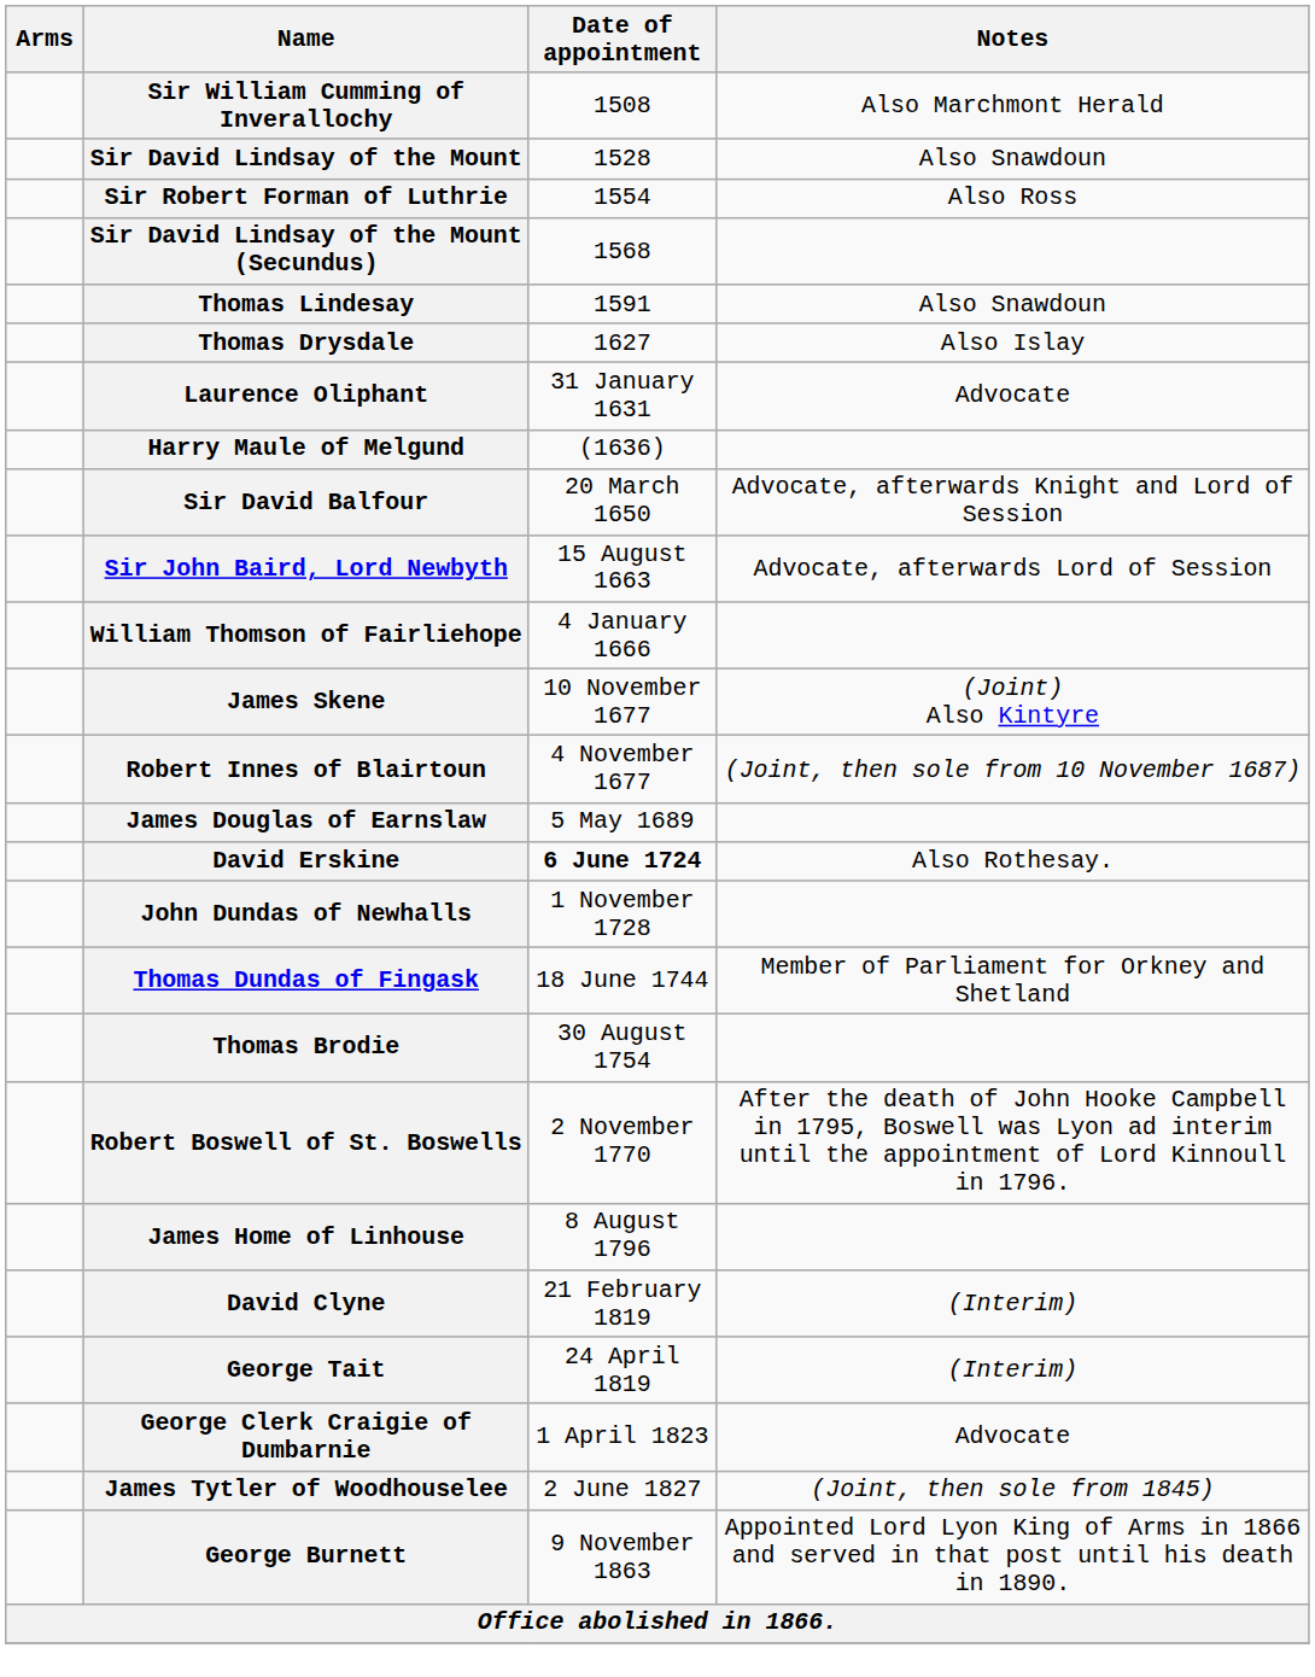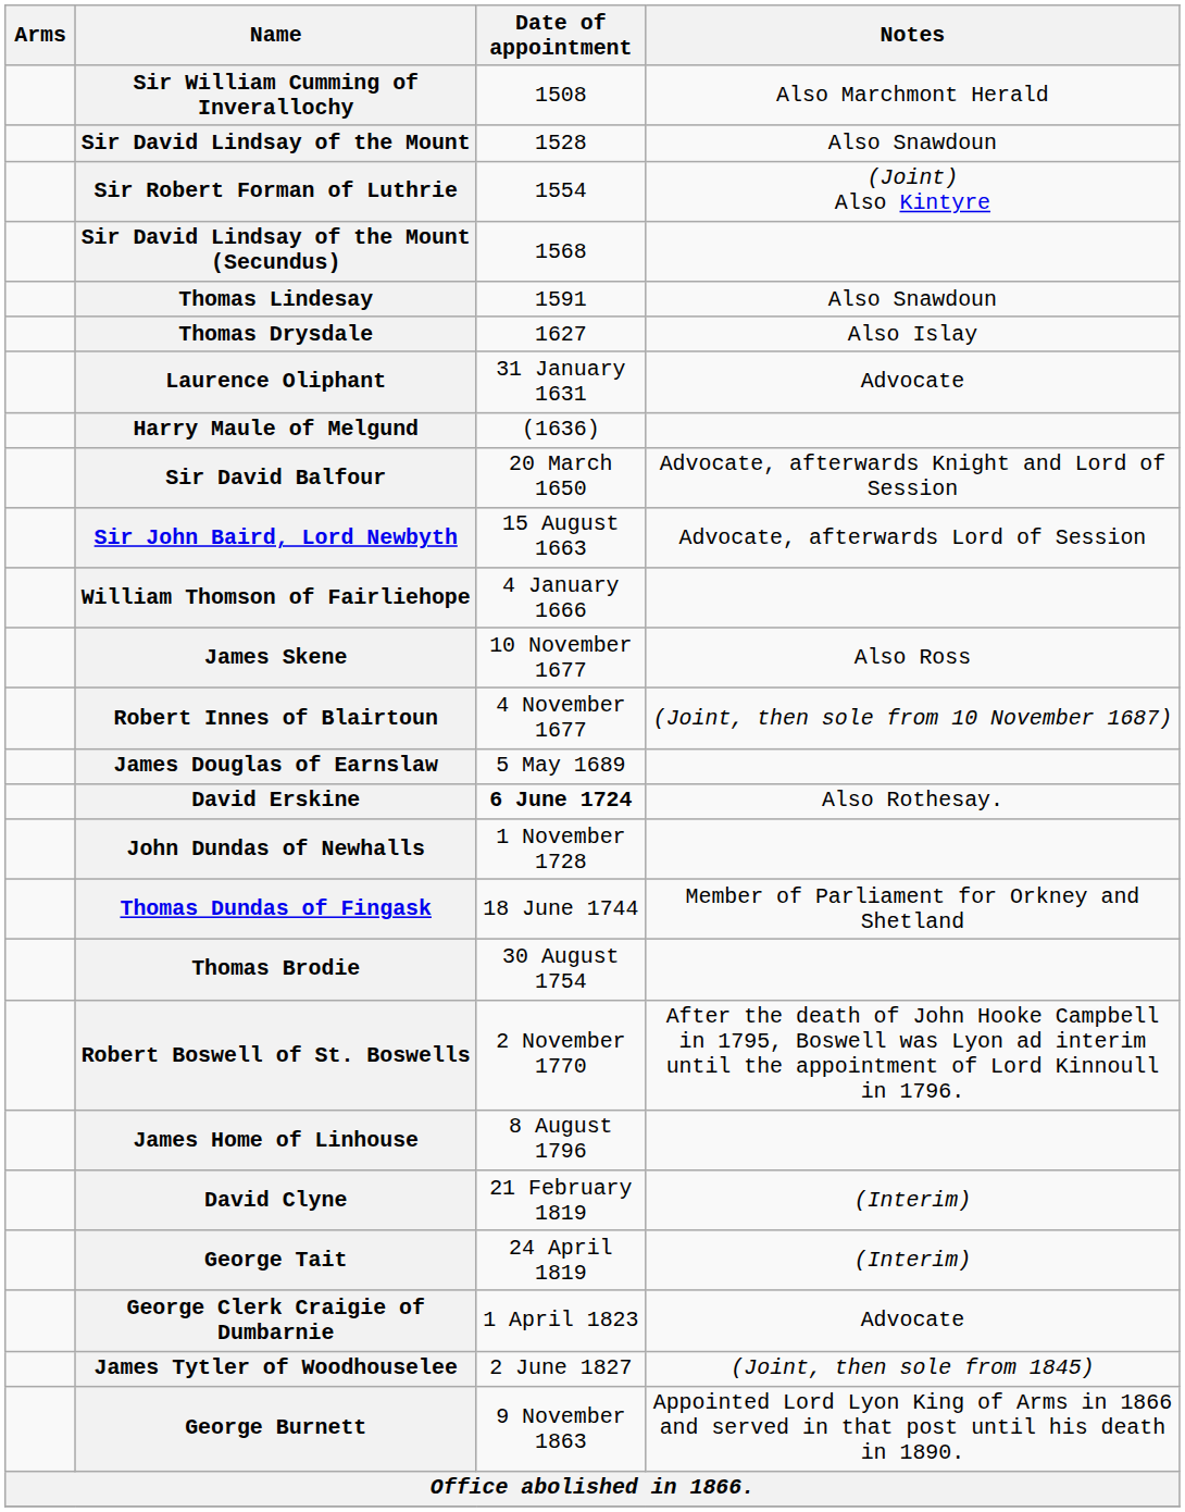Sir Robert Forman of Luthrie | Notes: Also Ross -> (Joint) Also Kintyre
James Skene | Notes: (Joint) Also Kintyre -> Also Ross
